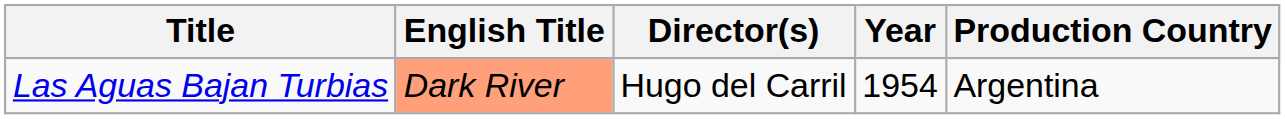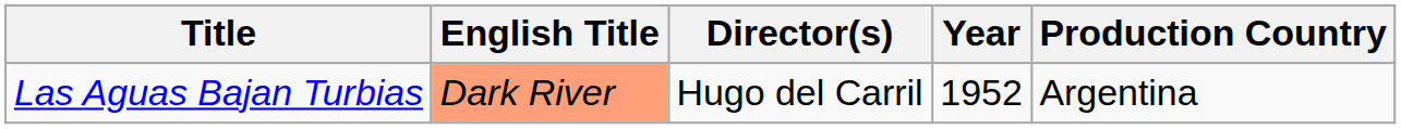Las Aguas Bajan Turbias | Year: 1954 -> 1952
